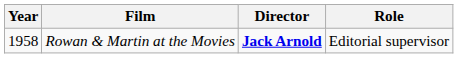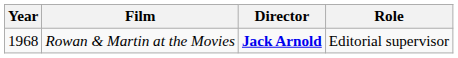Rowan & Martin at the Movies | Year: 1958 -> 1968
